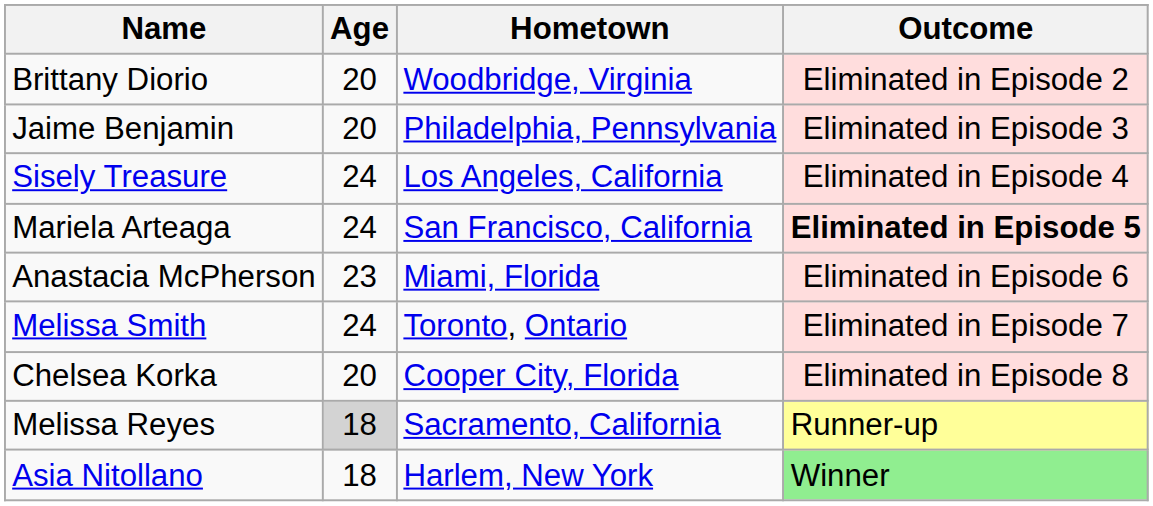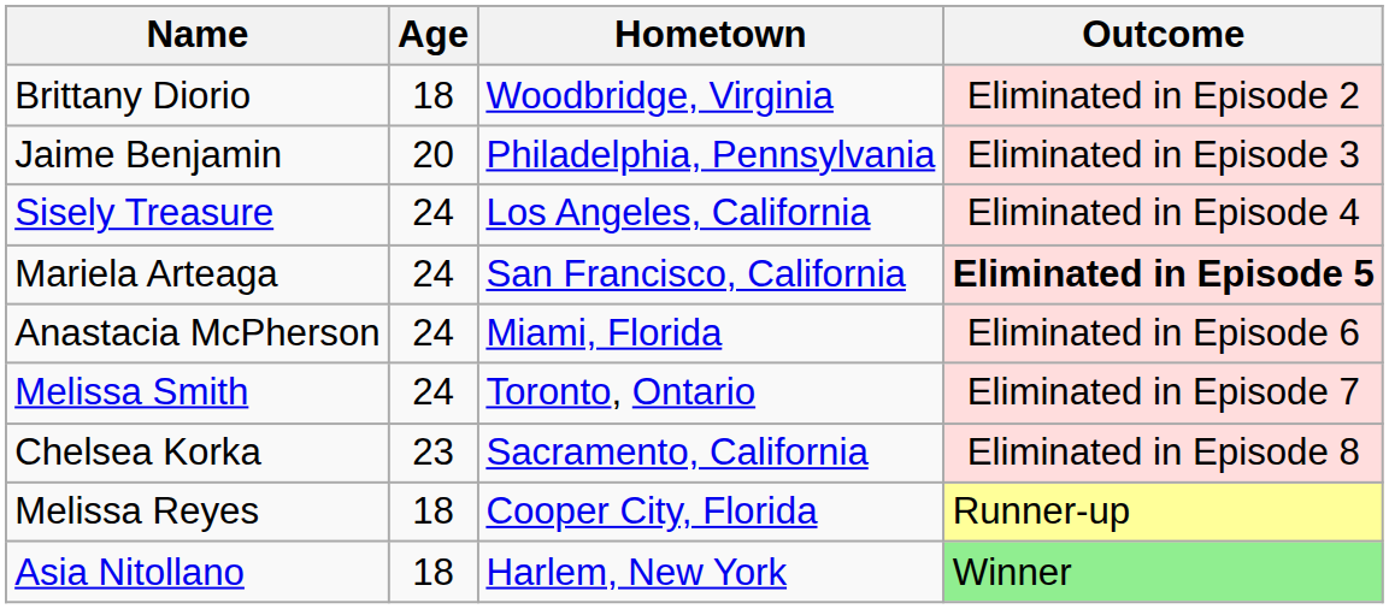Brittany Diorio | Age: 20 -> 18
Anastacia McPherson | Age: 23 -> 24
Chelsea Korka | Age: 20 -> 23
Chelsea Korka | Hometown: Cooper City, Florida -> Sacramento, California
Melissa Reyes | Age: lightgrey background -> no background
Melissa Reyes | Hometown: Sacramento, California -> Cooper City, Florida
